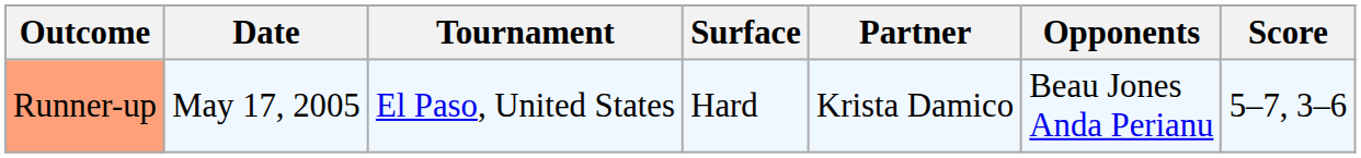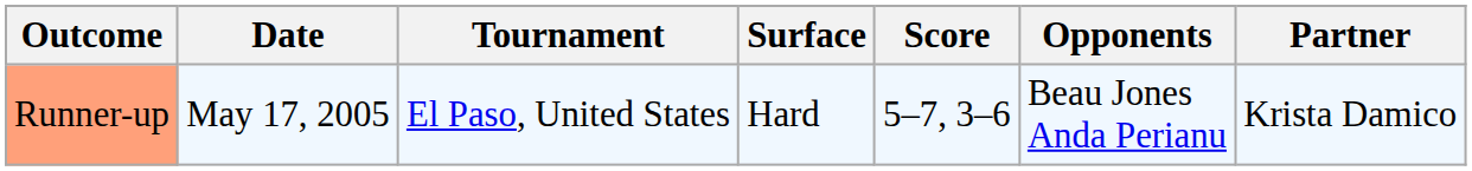columns swapped: Partner <-> Score
